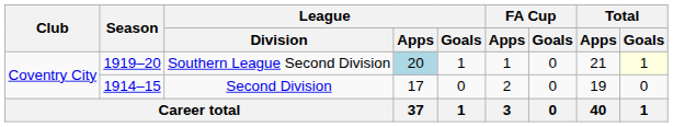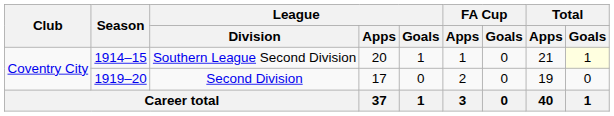Southern League Second Division | Season: 1919–20 -> 1914–15
Southern League Second Division | League / Apps: lightblue background -> no background
Second Division | Season: 1914–15 -> 1919–20
